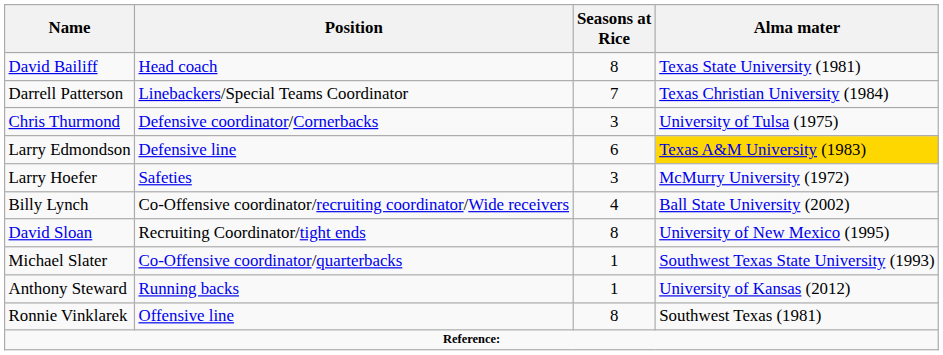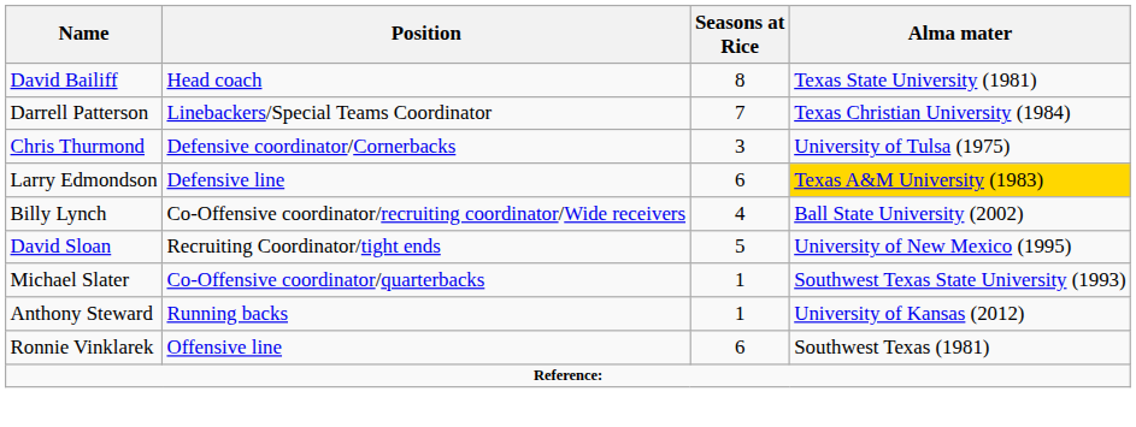- row: Larry Hoefer | Safeties | 3 | McMurry University (1972)
David Sloan | Seasons at Rice: 8 -> 5
Ronnie Vinklarek | Seasons at Rice: 8 -> 6
